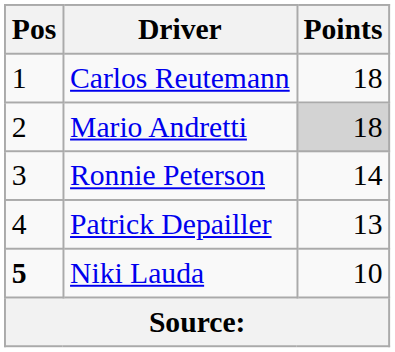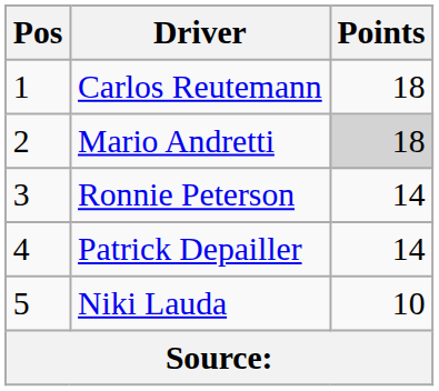Patrick Depailler | Points: 13 -> 14
Niki Lauda | Pos: bold -> normal
